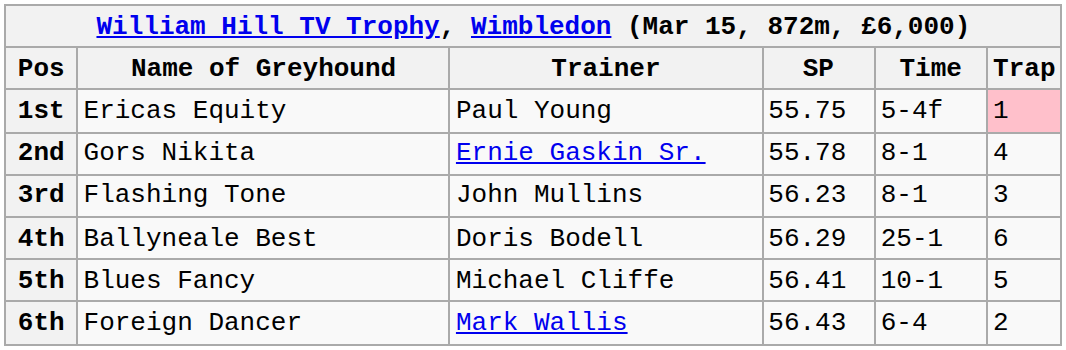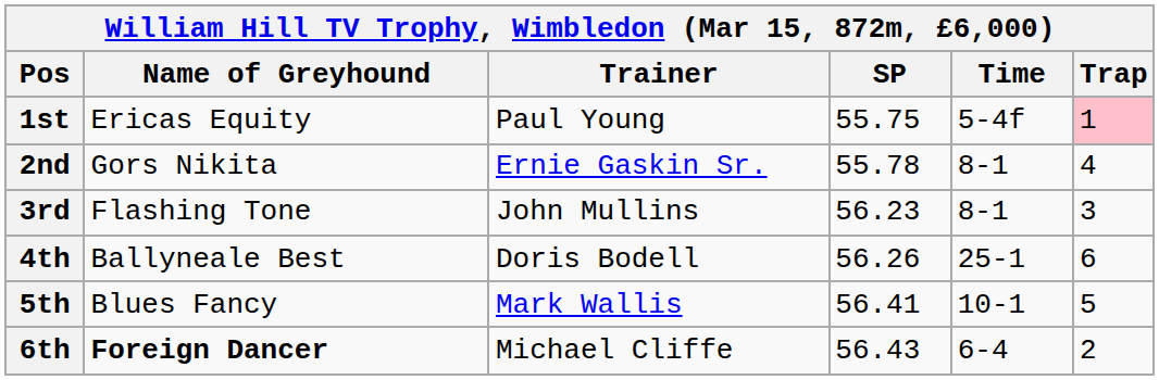4th | SP: 56.29 -> 56.26
5th | Trainer: Michael Cliffe -> Mark Wallis
6th | Name of Greyhound: normal -> bold
6th | Trainer: Mark Wallis -> Michael Cliffe
